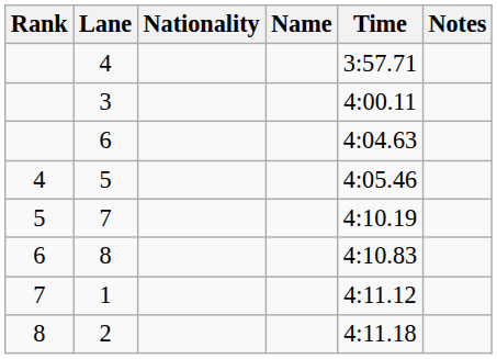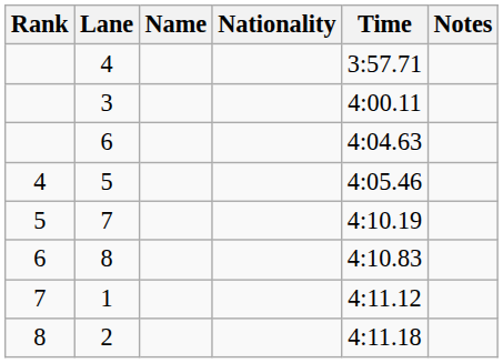columns swapped: Name <-> Nationality
